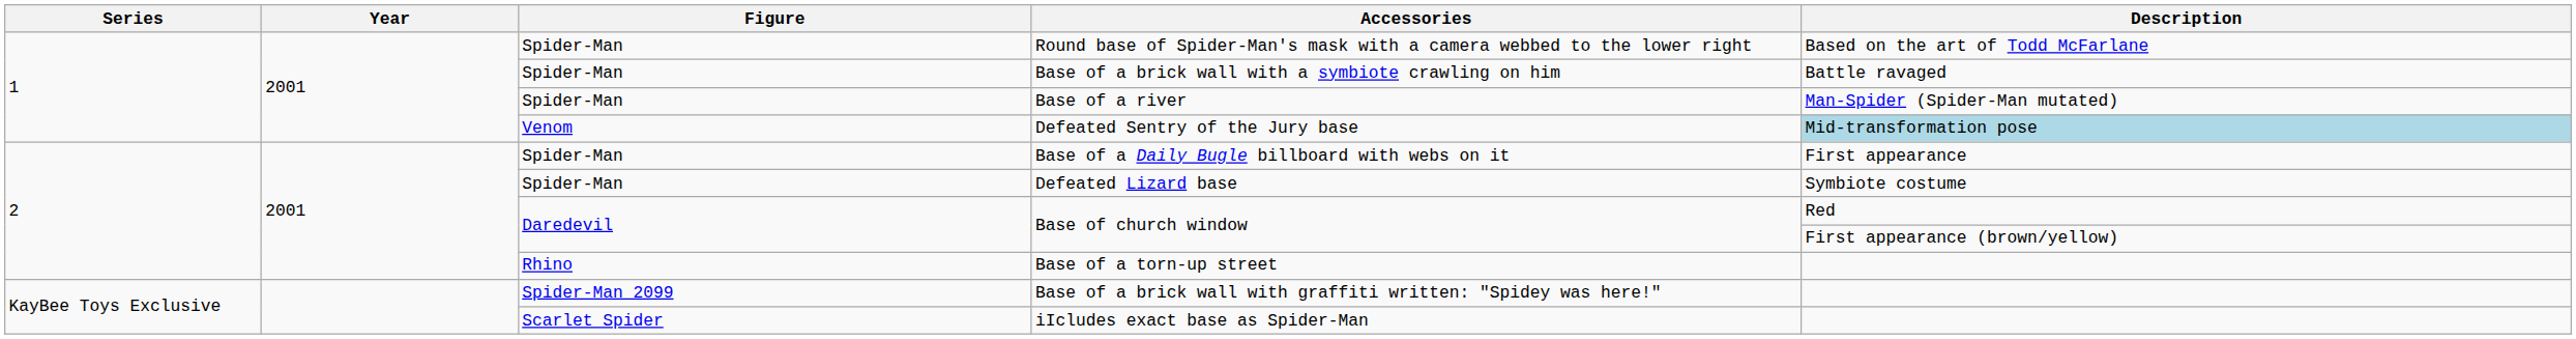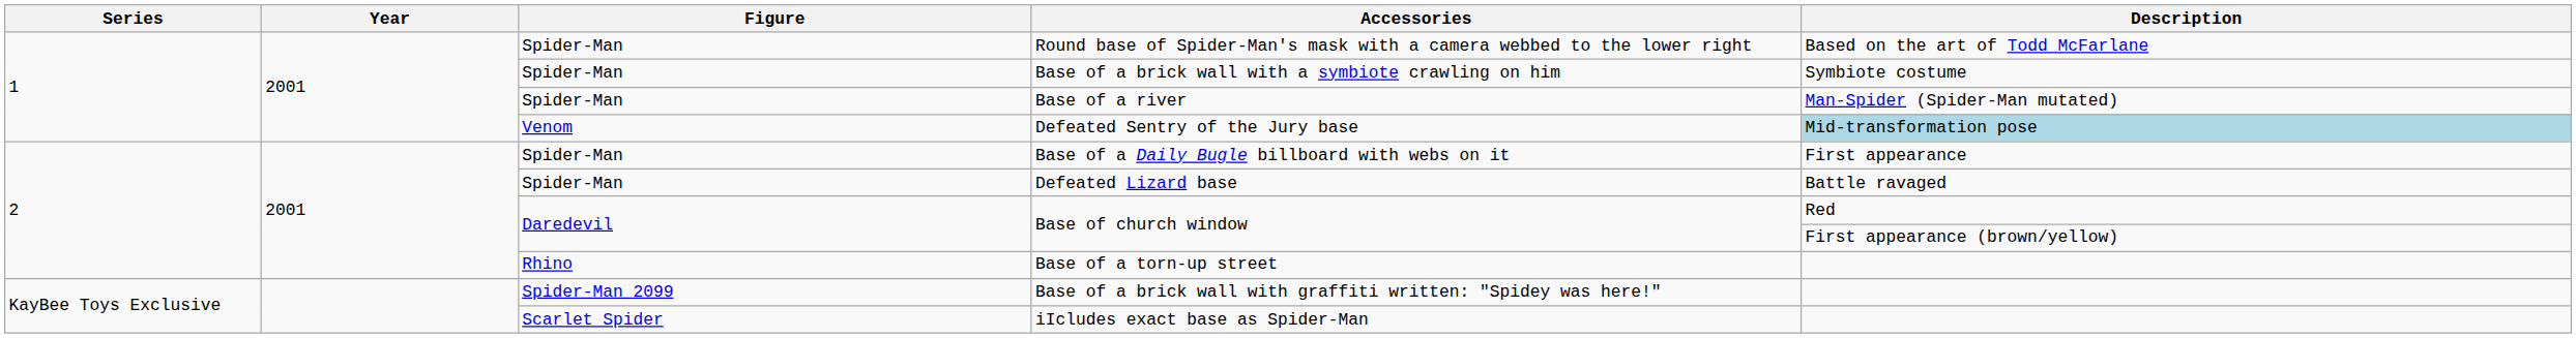Base of a brick wall with a symbiote crawling on him | Description: Battle ravaged -> Symbiote costume
Defeated Lizard base | Description: Symbiote costume -> Battle ravaged
